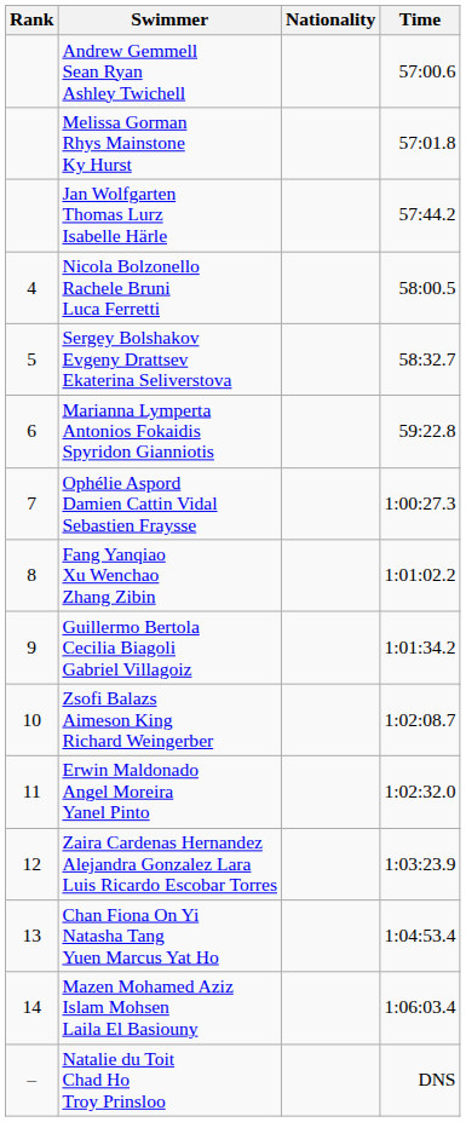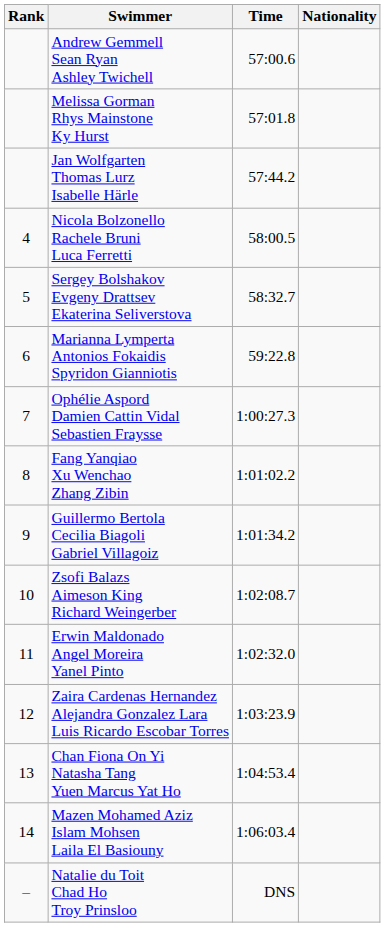columns swapped: Nationality <-> Time
